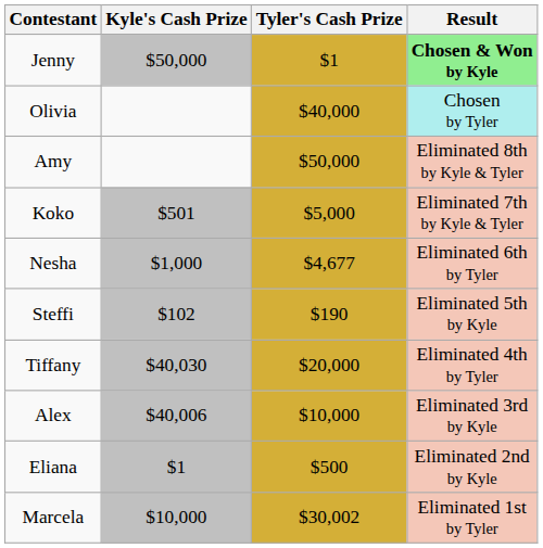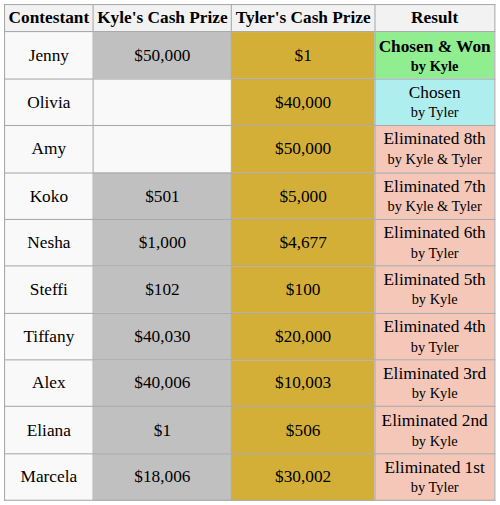Steffi | Tyler's Cash Prize: $190 -> $100
Alex | Tyler's Cash Prize: $10,000 -> $10,003
Eliana | Tyler's Cash Prize: $500 -> $506
Marcela | Kyle's Cash Prize: $10,000 -> $18,006
